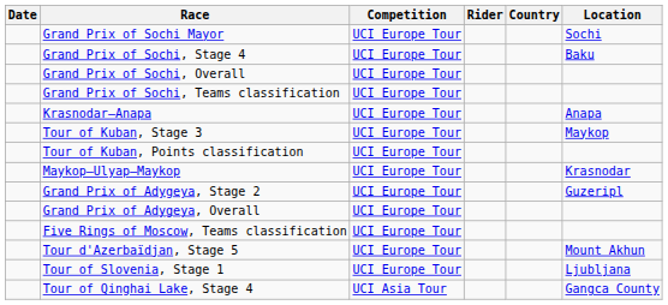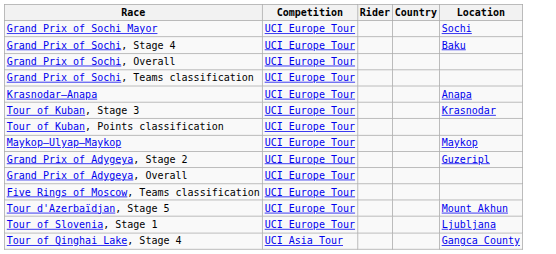- column: Date
Tour of Kuban, Stage 3 | Location: Maykop -> Krasnodar
Maykop–Ulyap–Maykop | Location: Krasnodar -> Maykop
